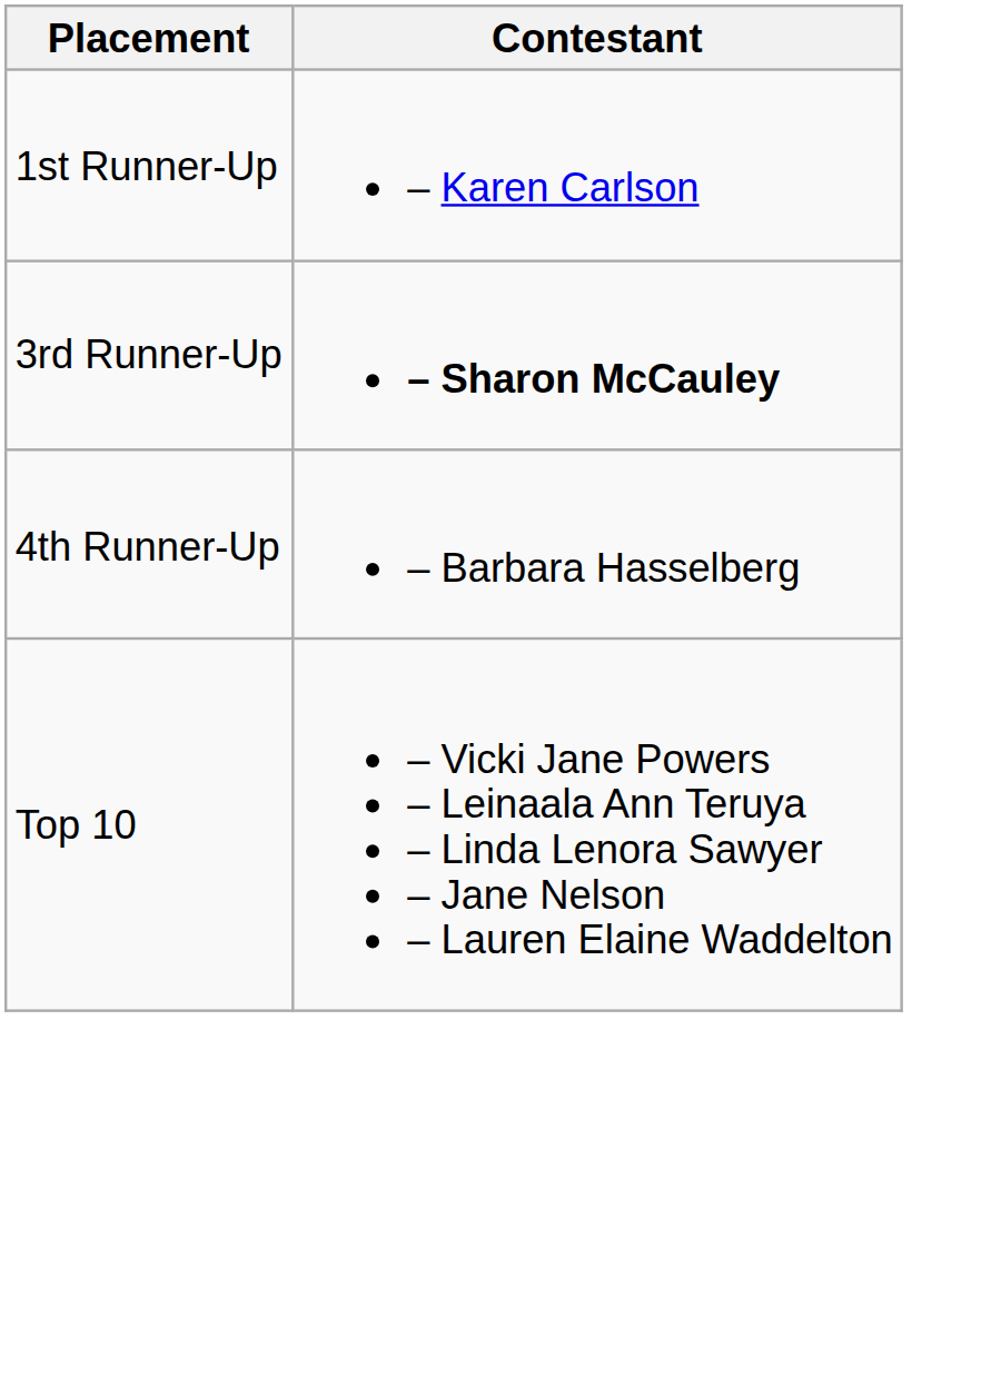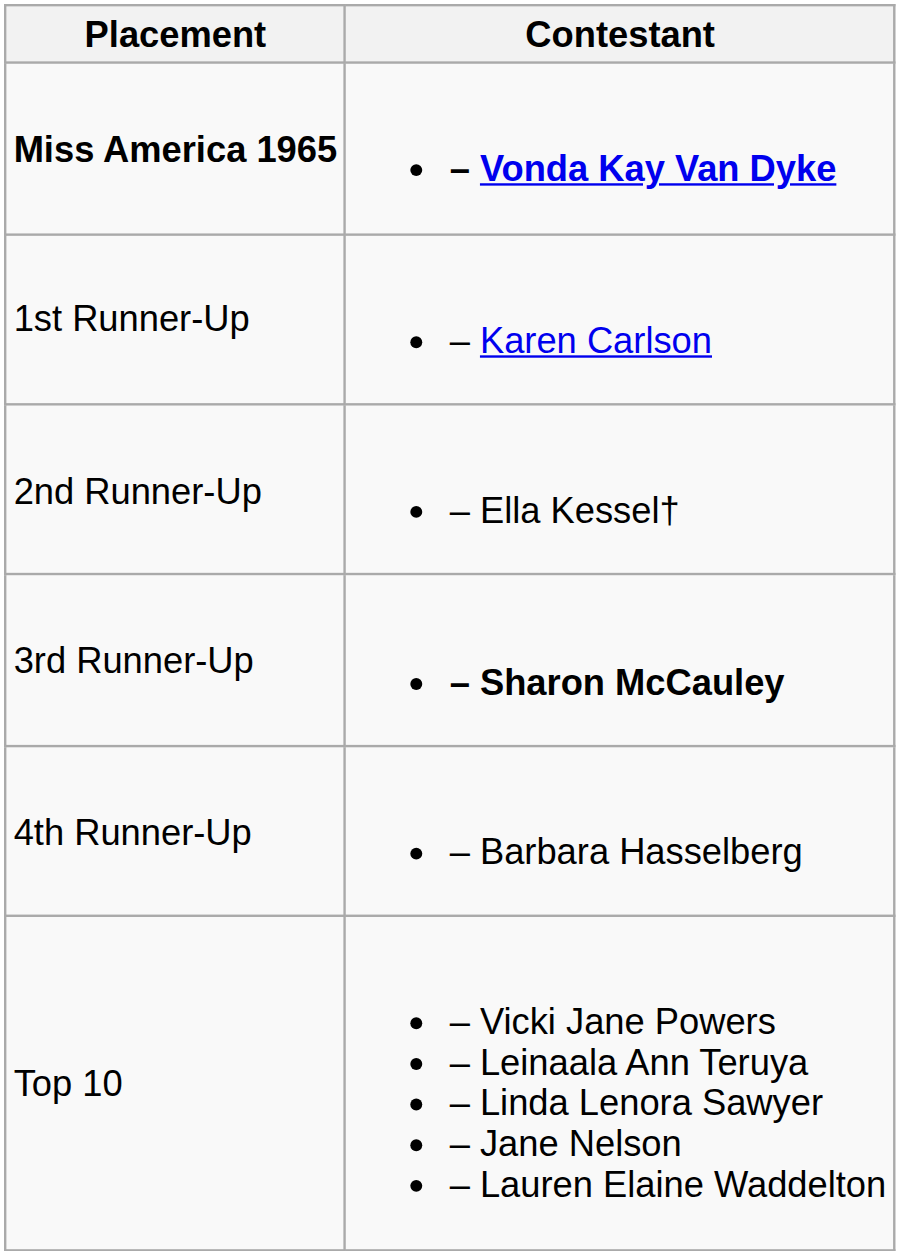+ row: Miss America 1965 | – Vonda Kay Van Dyke
+ row: 2nd Runner-Up | – Ella Kessel†
